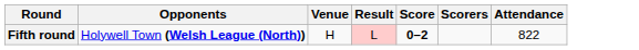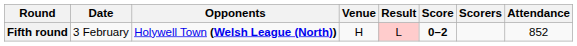+ column: Date | 3 February
Fifth round | Attendance: 822 -> 852
